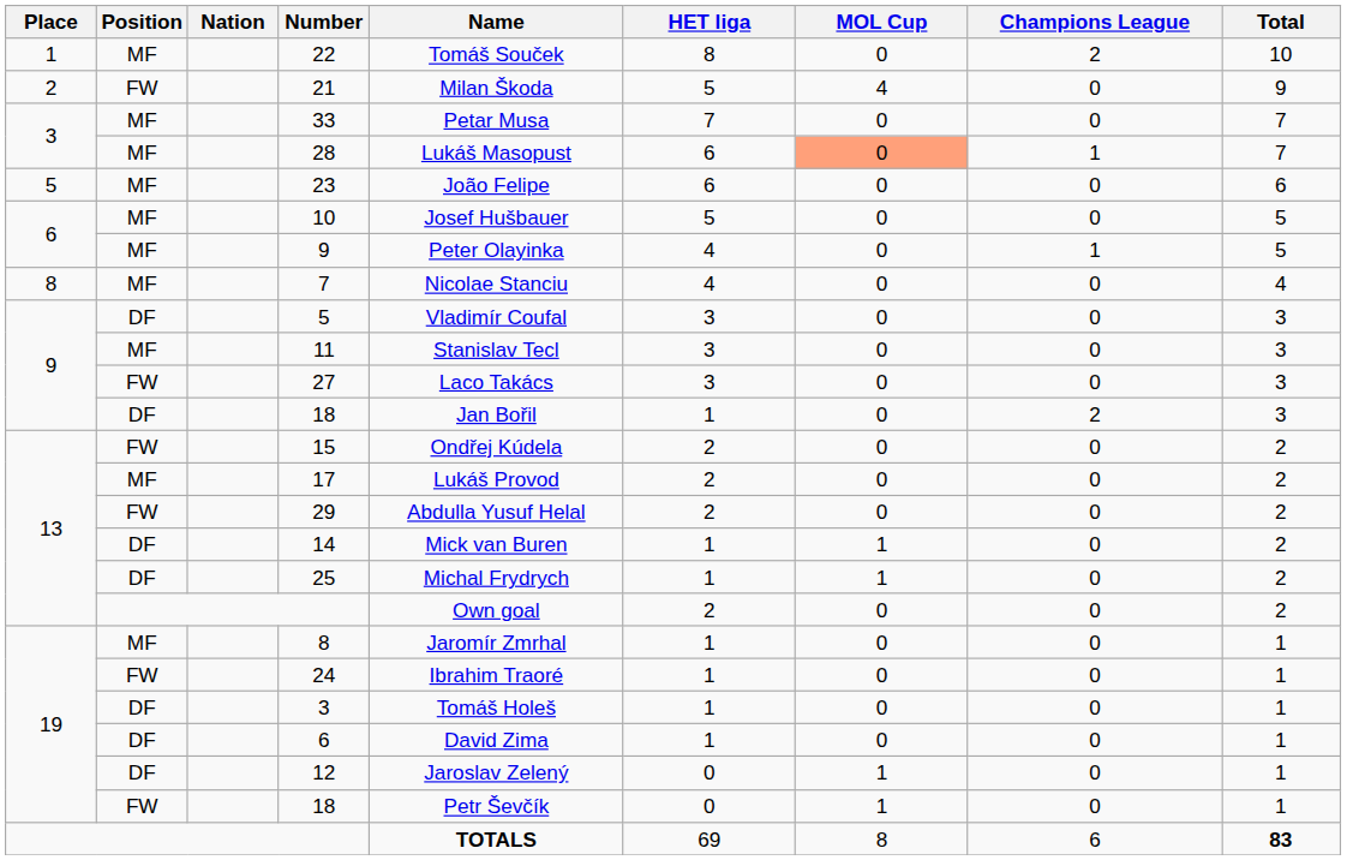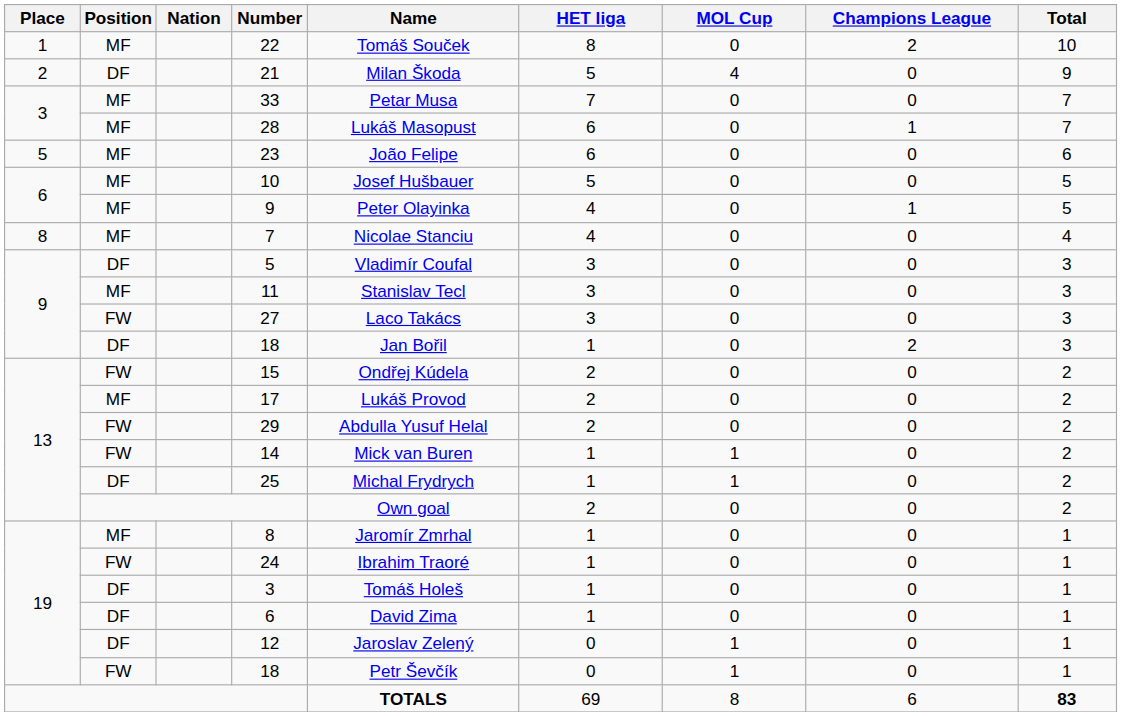21 | Position: FW -> DF
28 | MOL Cup: lightsalmon background -> no background
14 | Position: DF -> FW
